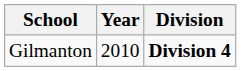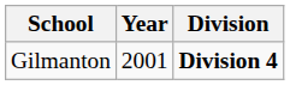Gilmanton | Year: 2010 -> 2001
